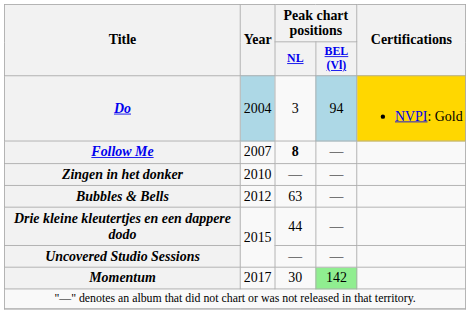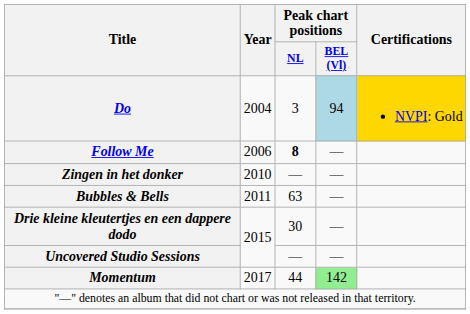Do | Year: lightblue background -> no background
Follow Me | Year: 2007 -> 2006
Bubbles & Bells | Year: 2012 -> 2011
Drie kleine kleutertjes en een dappere dodo | Peak chart positions / NL: 44 -> 30
Momentum | Peak chart positions / NL: 30 -> 44
